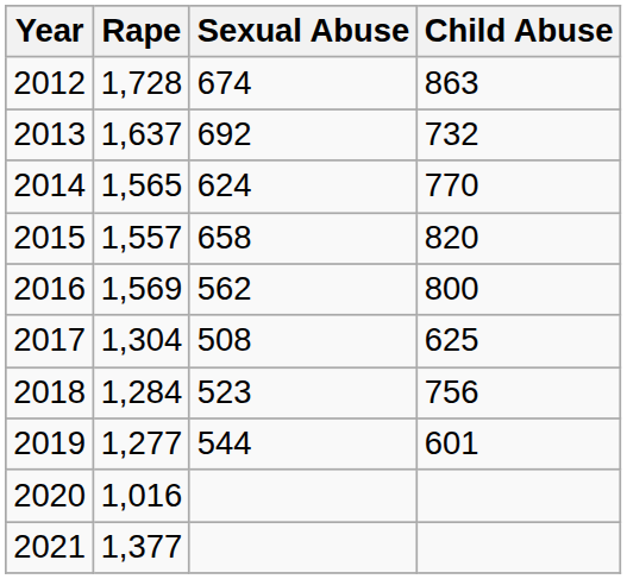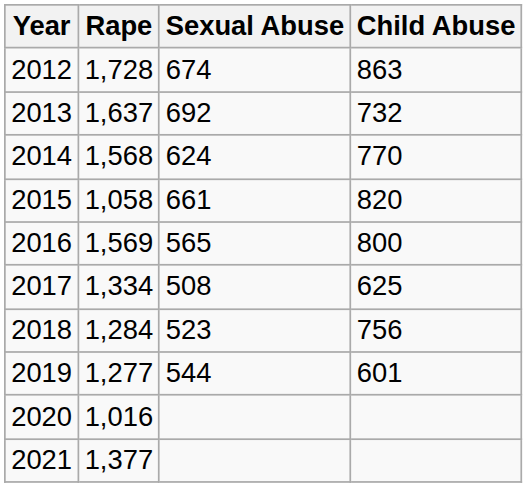2014 | Rape: 1,565 -> 1,568
2015 | Rape: 1,557 -> 1,058
2015 | Sexual Abuse: 658 -> 661
2016 | Sexual Abuse: 562 -> 565
2017 | Rape: 1,304 -> 1,334
